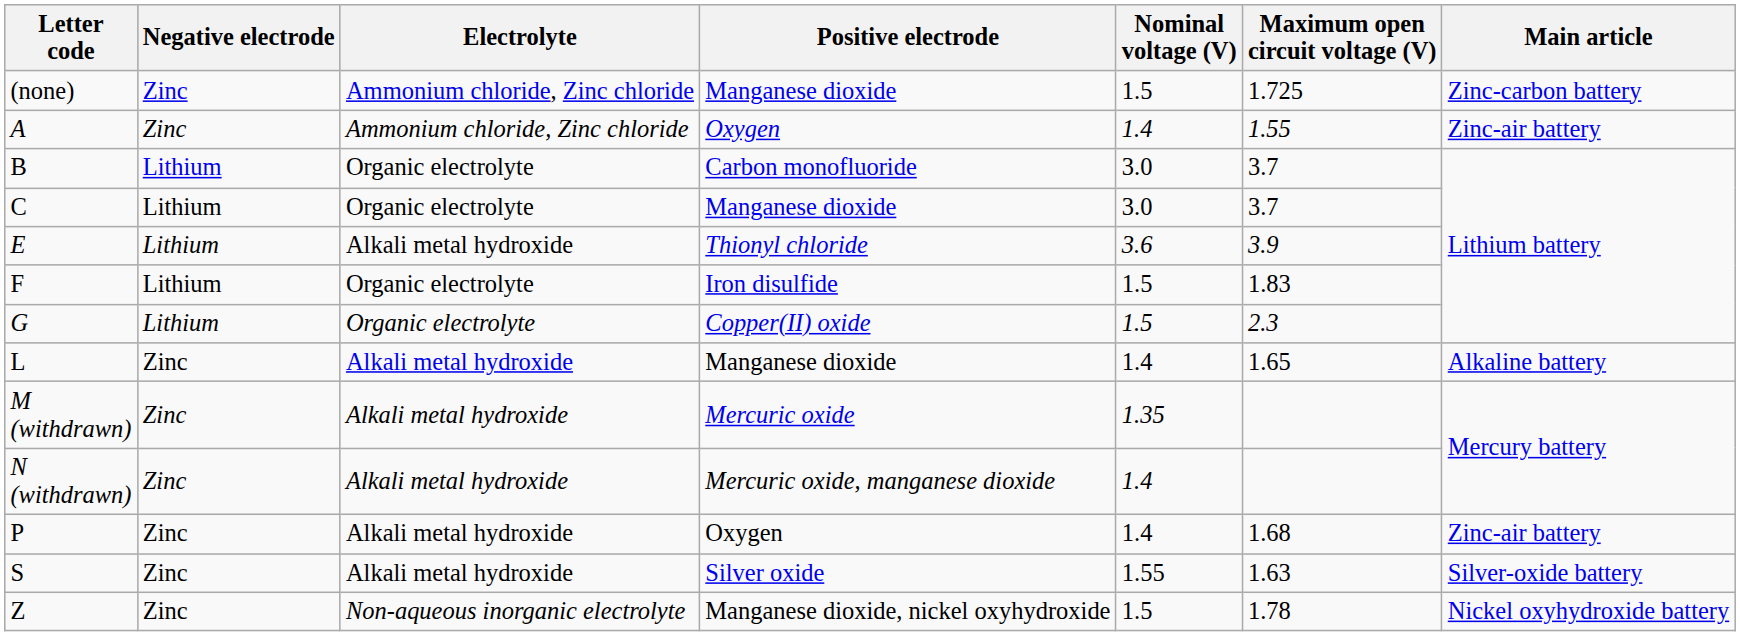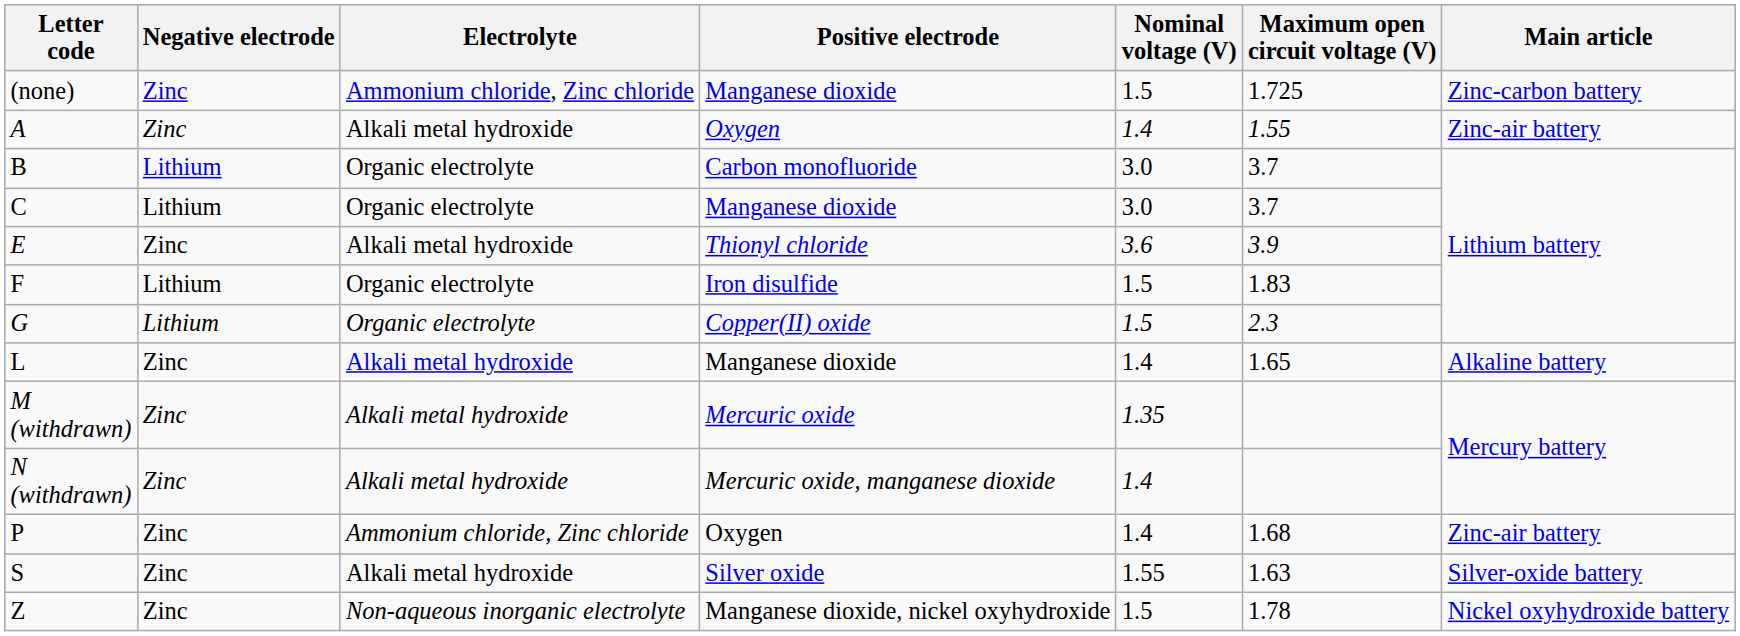A | Electrolyte: Ammonium chloride, Zinc chloride -> Alkali metal hydroxide
E | Negative electrode: Lithium -> Zinc
P | Electrolyte: Alkali metal hydroxide -> Ammonium chloride, Zinc chloride
